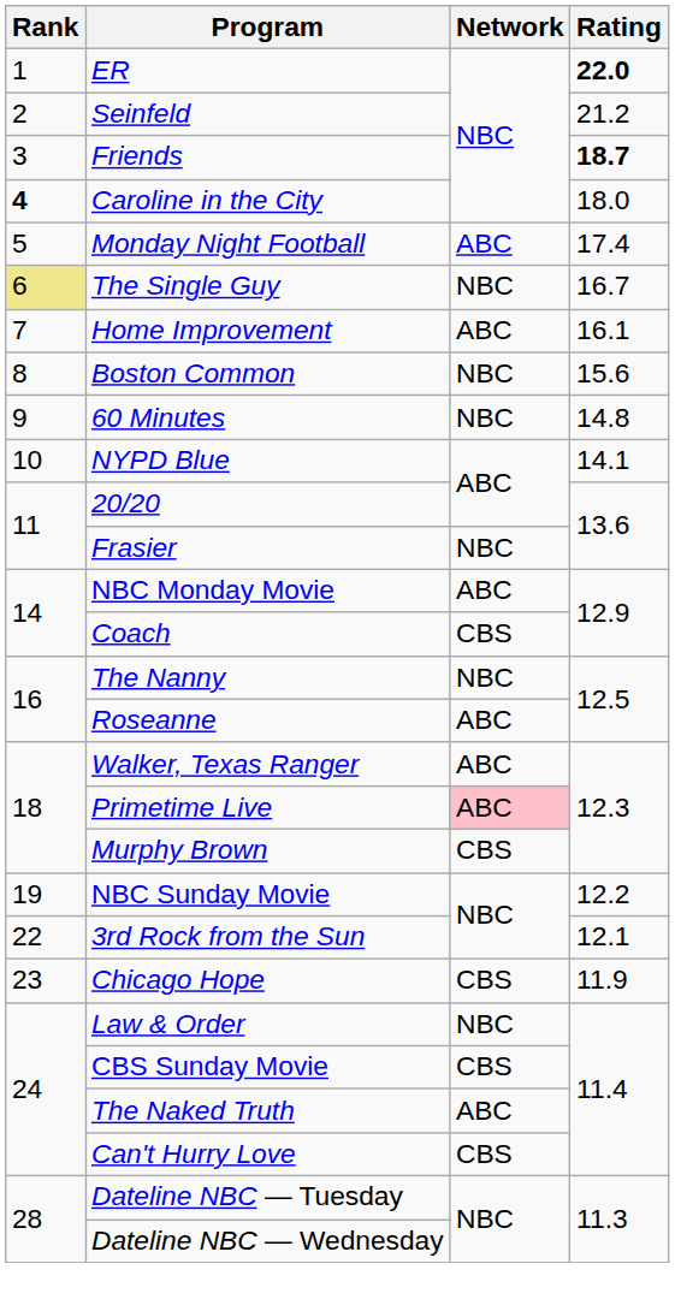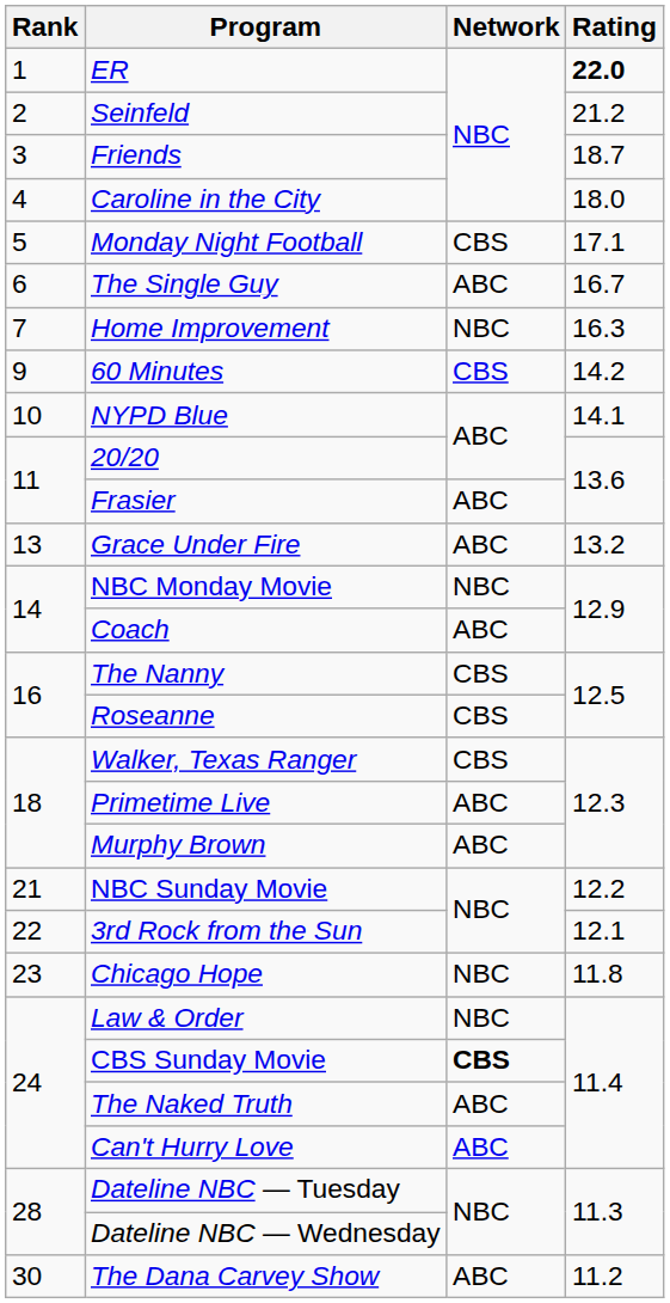Friends | Rating: bold -> normal
Caroline in the City | Rank: bold -> normal
Monday Night Football | Network: ABC -> CBS
Monday Night Football | Rating: 17.4 -> 17.1
The Single Guy | Rank: khaki background -> no background
The Single Guy | Network: NBC -> ABC
Home Improvement | Network: ABC -> NBC
Home Improvement | Rating: 16.1 -> 16.3
- row: 8 | Boston Common | NBC | 15.6
60 Minutes | Network: NBC -> CBS
60 Minutes | Rating: 14.8 -> 14.2
Frasier | Network: NBC -> ABC
+ row: 13 | Grace Under Fire | ABC | 13.2
NBC Monday Movie | Network: ABC -> NBC
Coach | Network: CBS -> ABC
The Nanny | Network: NBC -> CBS
Roseanne | Network: ABC -> CBS
Walker, Texas Ranger | Network: ABC -> CBS
Primetime Live | Network: pink background -> no background
Murphy Brown | Network: CBS -> ABC
NBC Sunday Movie | Rank: 19 -> 21
Chicago Hope | Network: CBS -> NBC
Chicago Hope | Rating: 11.9 -> 11.8
CBS Sunday Movie | Network: normal -> bold
Can't Hurry Love | Network: CBS -> ABC
+ row: 30 | The Dana Carvey Show | ABC | 11.2
